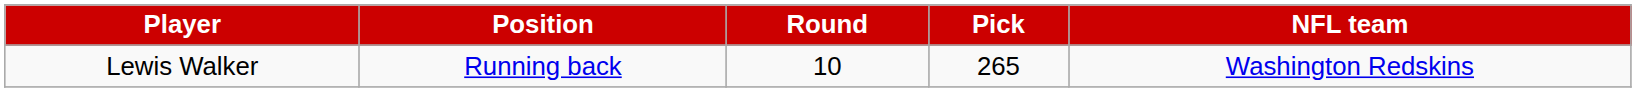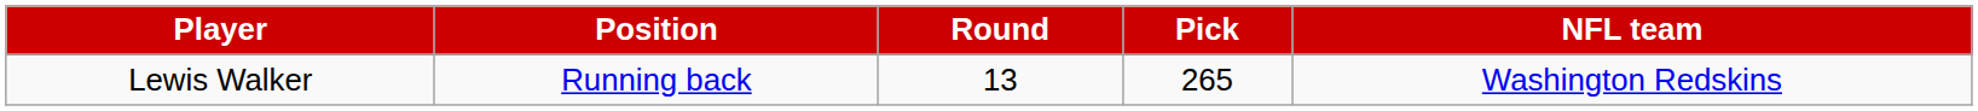Lewis Walker | Round: 10 -> 13
